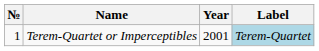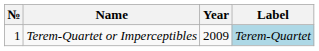Terem-Quartet or Imperceptibles | Year: 2001 -> 2009
